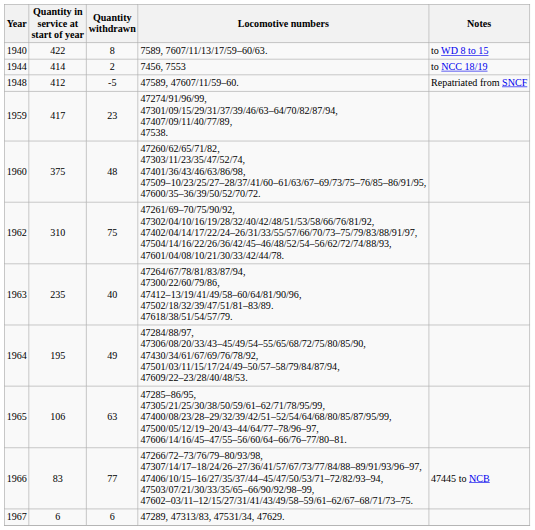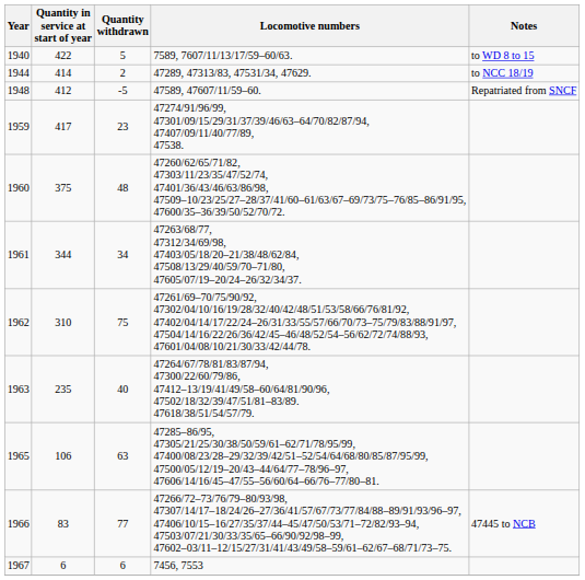1940 | Quantity withdrawn: 8 -> 5
1944 | Locomotive numbers: 7456, 7553 -> 47289, 47313/83, 47531/34, 47629.
+ row: 1961 | 344 | 34 | 47263/68/77, 47312/34/69/98, 47403/05/18/20–21/38/48/62/84, 47508/13/29/40/59/70–71/80, 47605/07/19–20/24–26/32/34/37.
- row: 1964 | 195 | 49 | 47284/88/97, 47306/08/20/33/43–45/49/54–55/65/68/72/75/80/85/90, 47430/34/61/67/69/76/78/92, 47501/03/11/15/17/24/49–50/57–58/79/84/87/94, 47609/22–23/28/40/48/53.
1967 | Locomotive numbers: 47289, 47313/83, 47531/34, 47629. -> 7456, 7553
